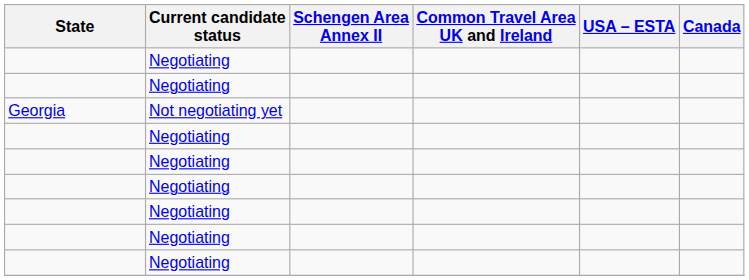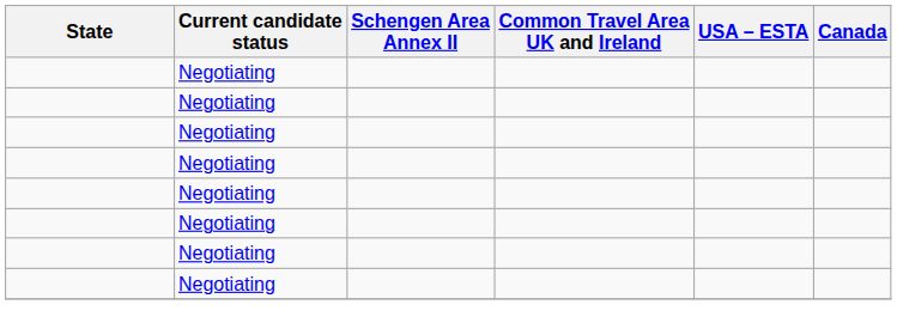- row: Georgia | Not negotiating yet
